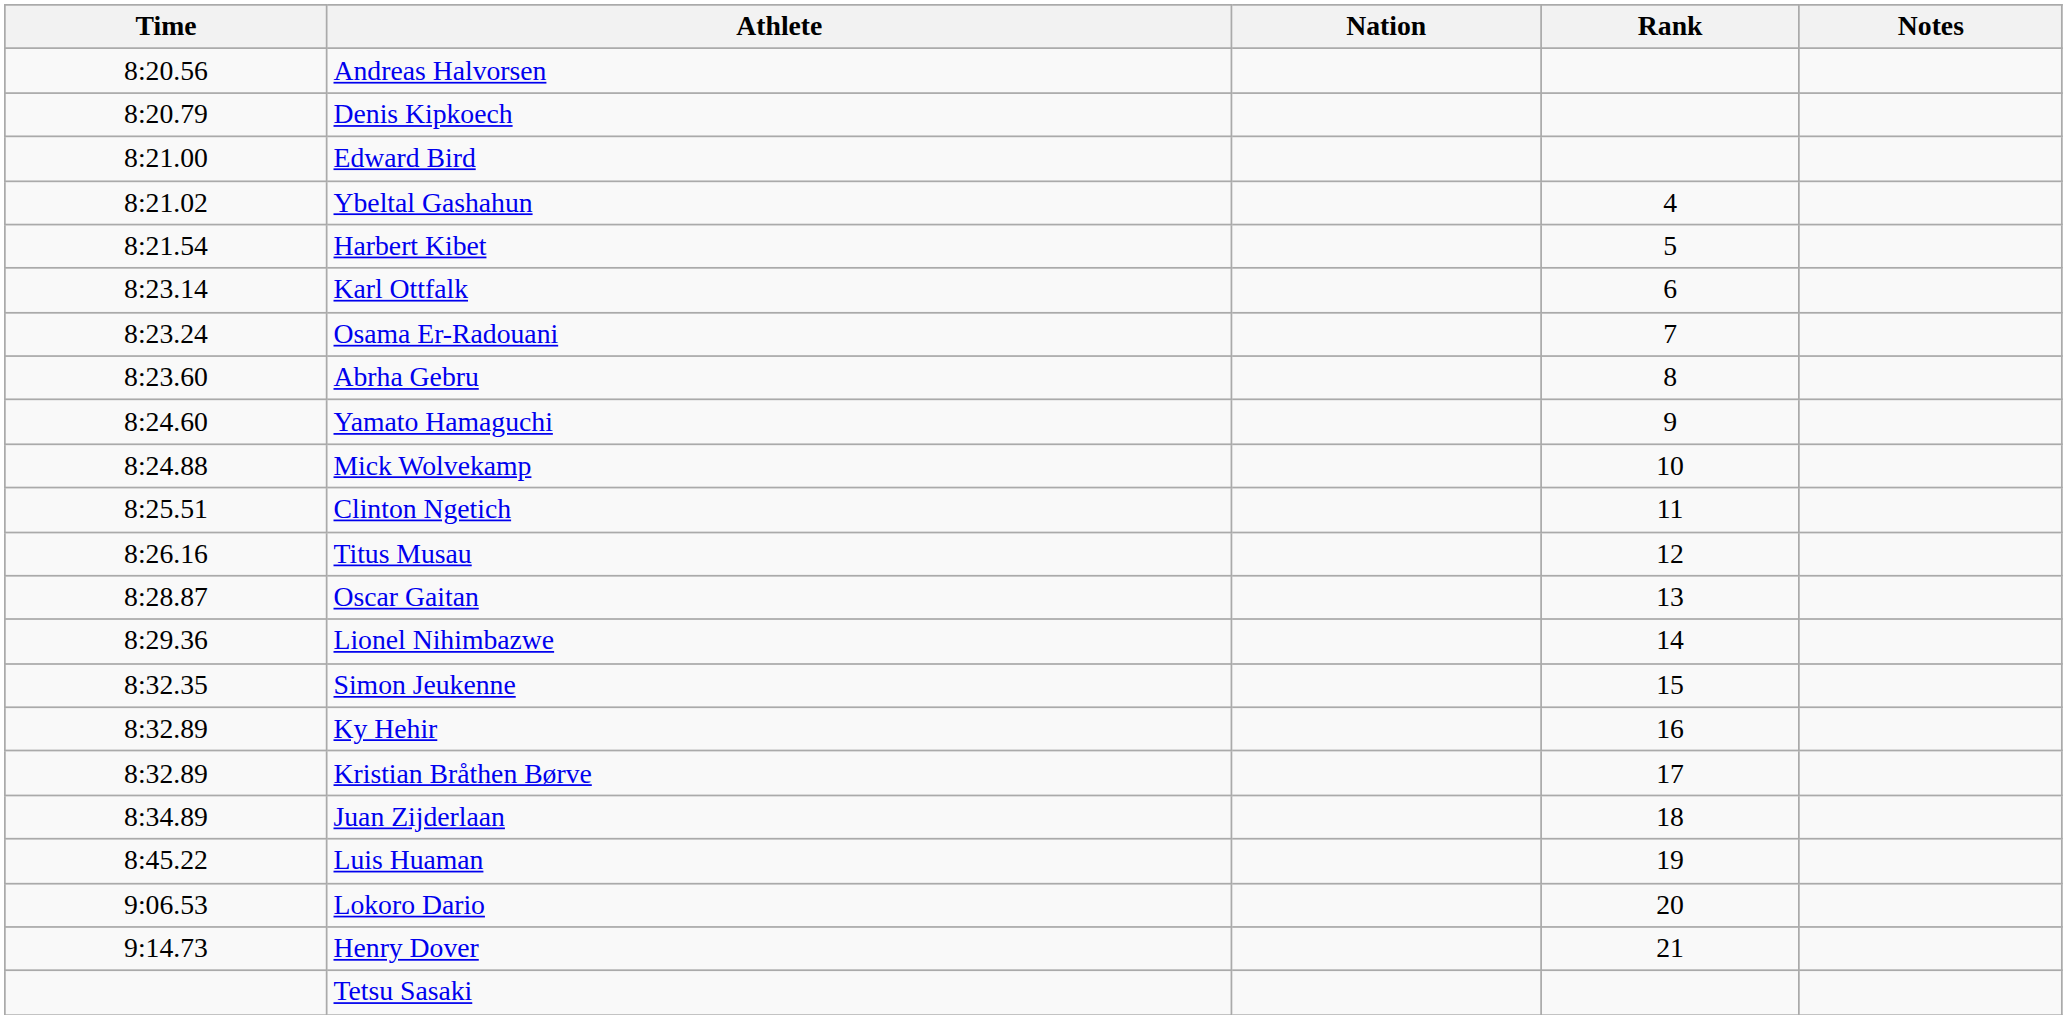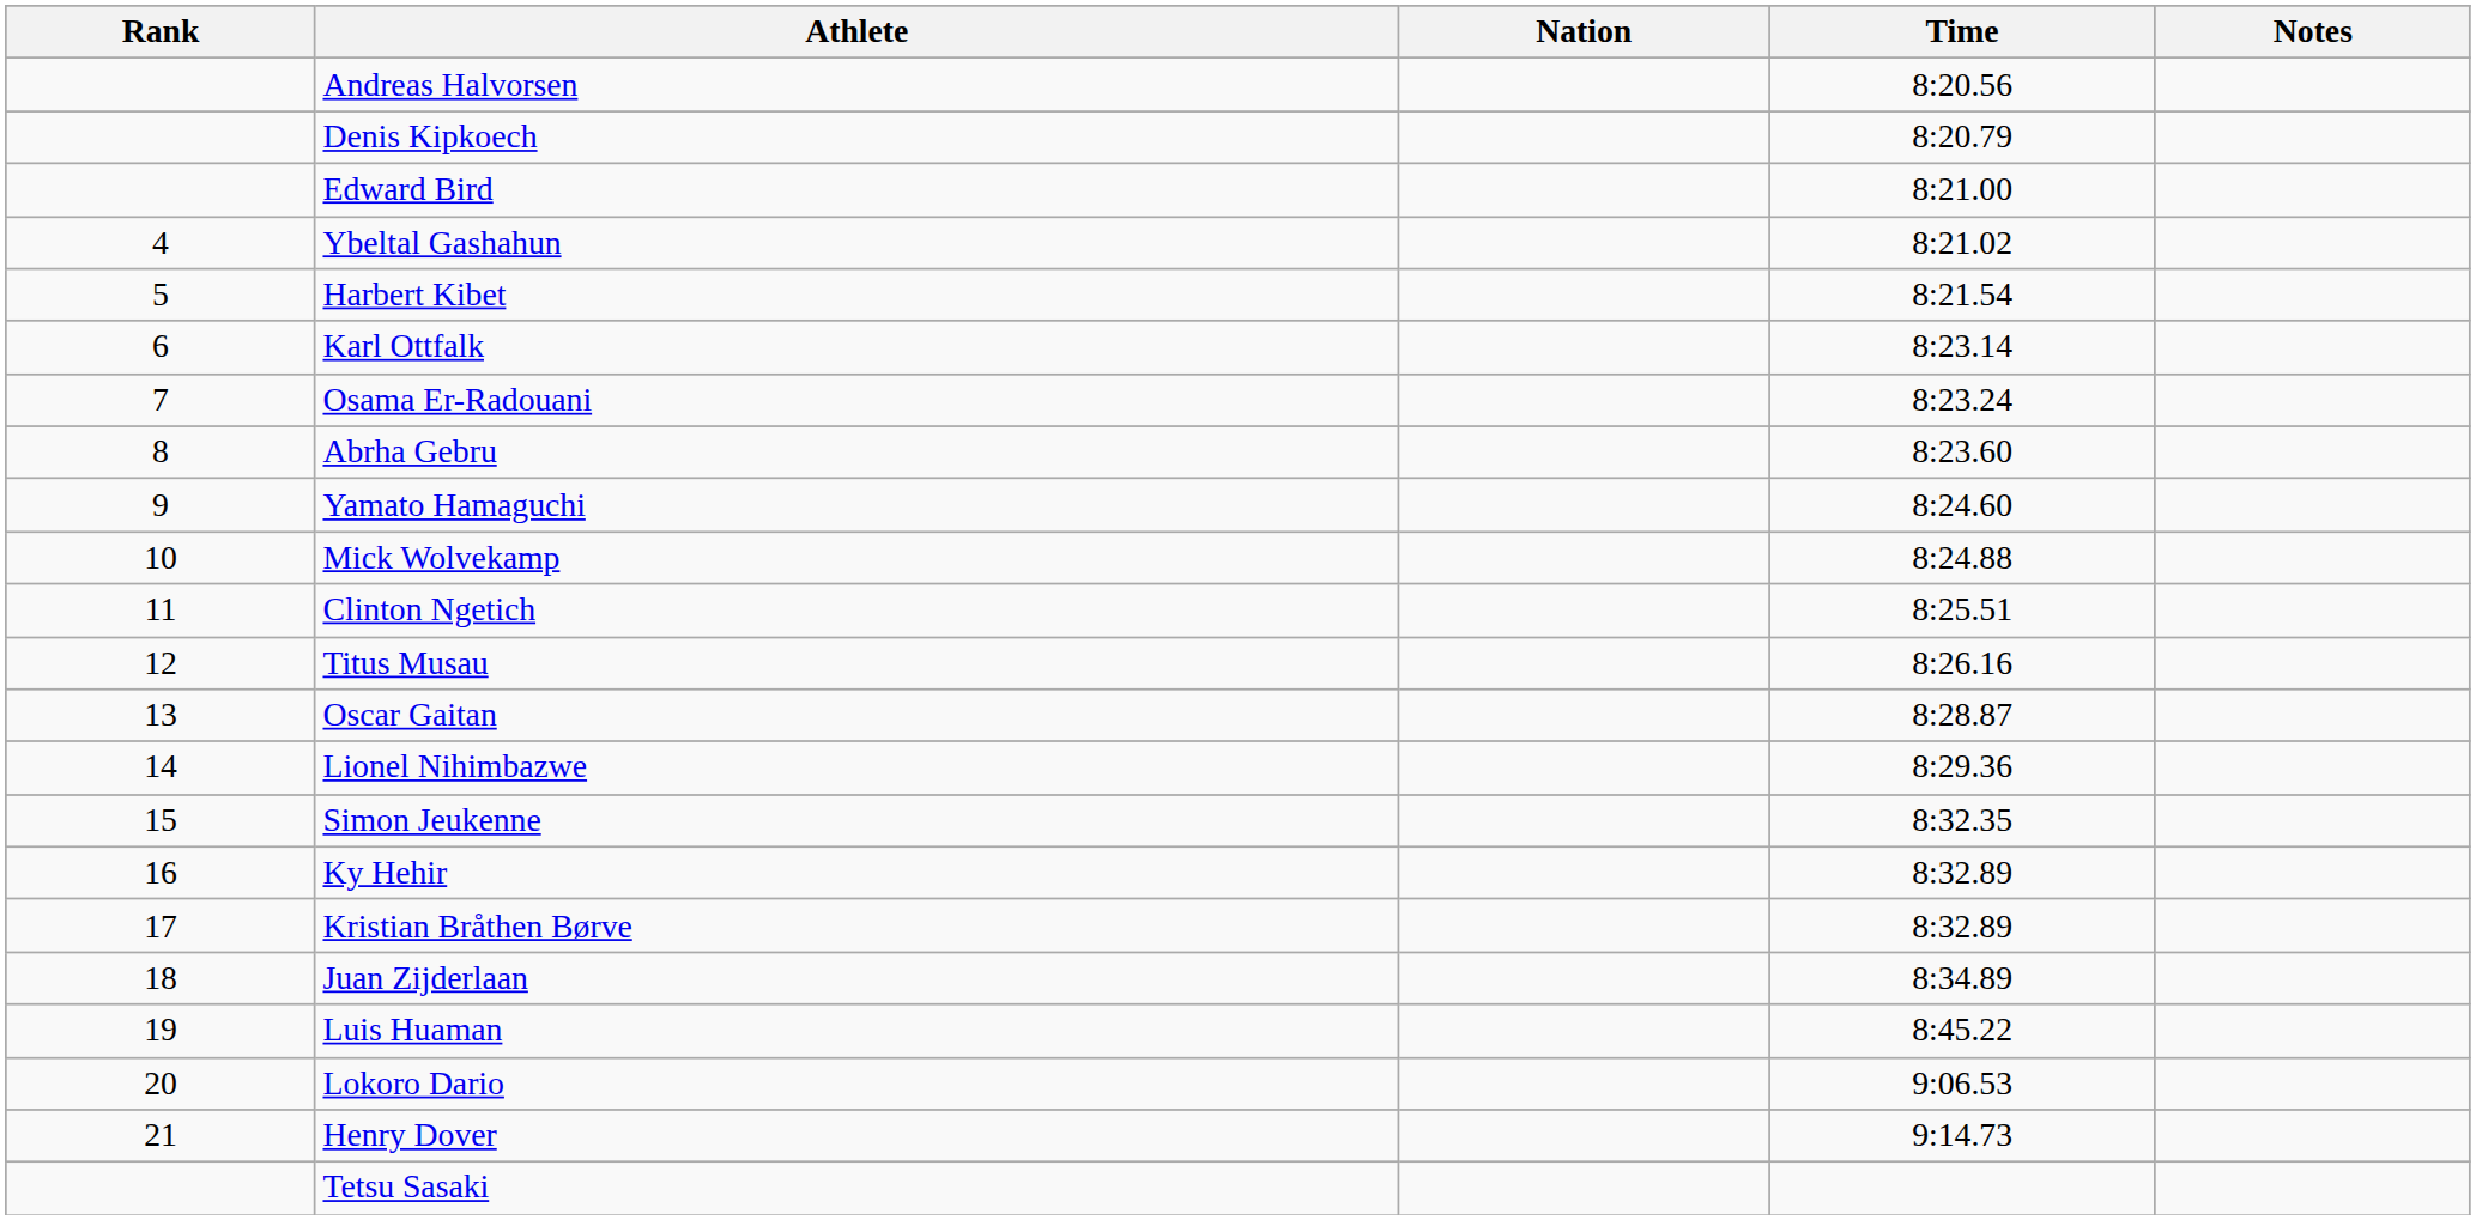columns swapped: Rank <-> Time
